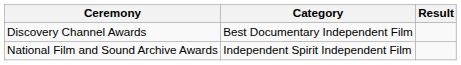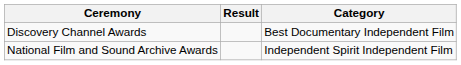columns swapped: Category <-> Result
